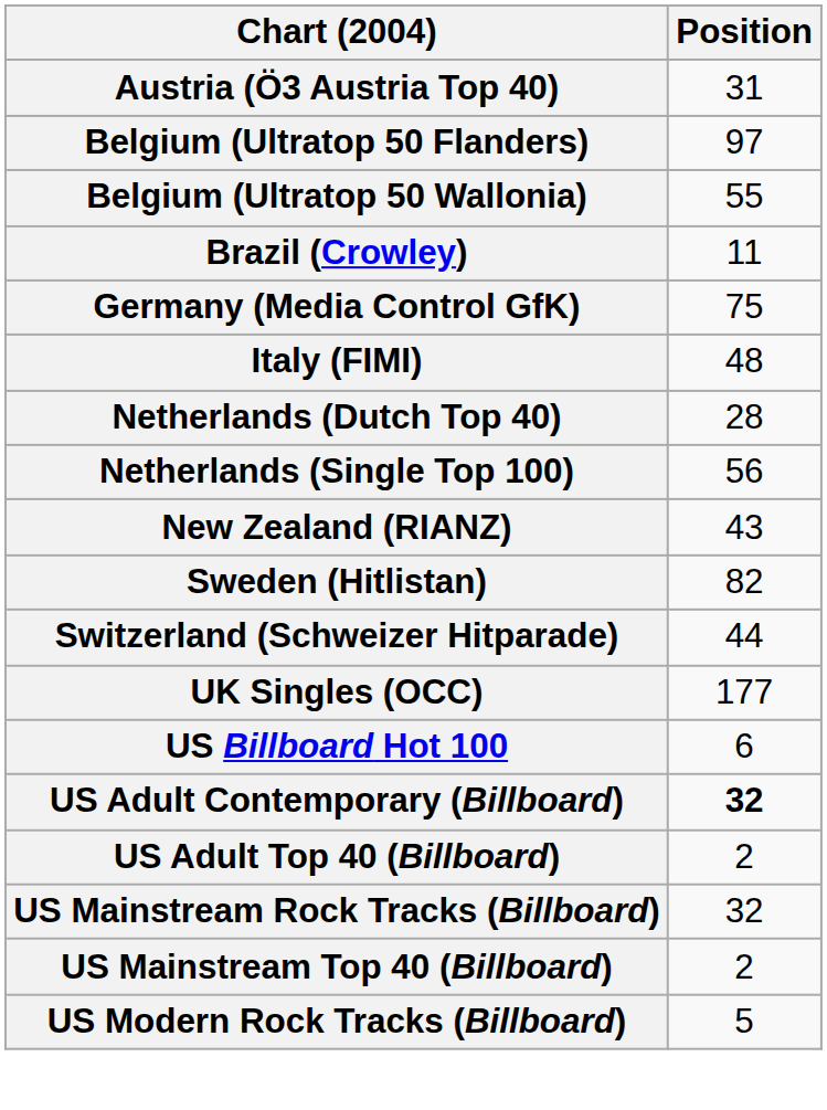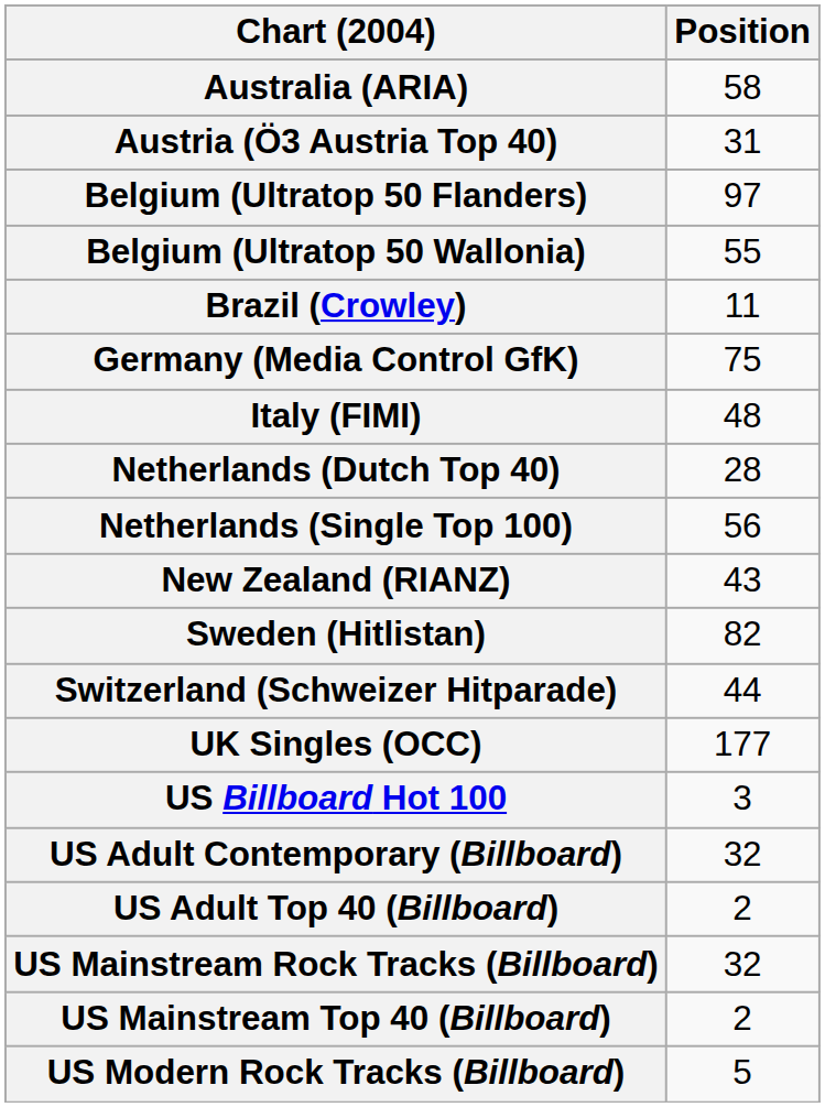+ row: Australia (ARIA) | 58
US Billboard Hot 100 | Position: 6 -> 3
US Adult Contemporary (Billboard) | Position: bold -> normal
